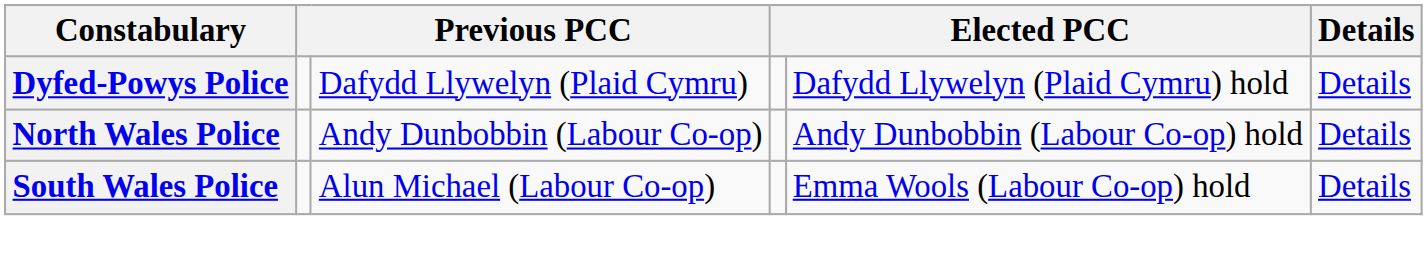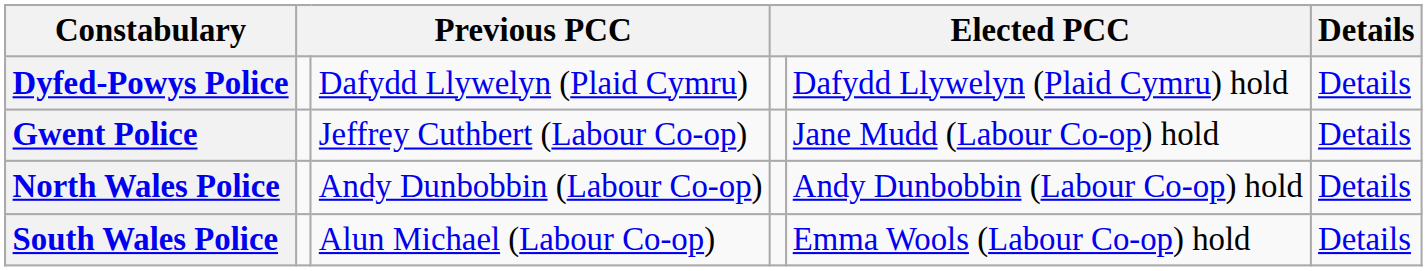+ row: Gwent Police | Jeffrey Cuthbert (Labour Co-op) | Jane Mudd (Labour Co-op) hold | Details
